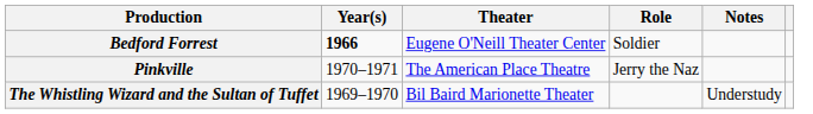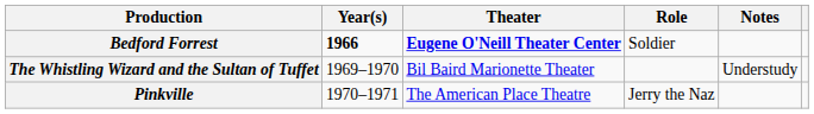Bedford Forrest | Theater: normal -> bold
rows swapped: The Whistling Wizard and the Sultan of Tuffet <-> Pinkville
